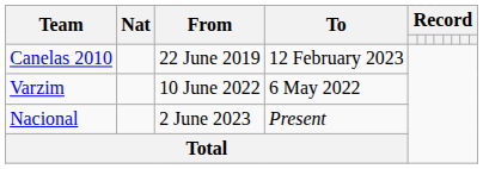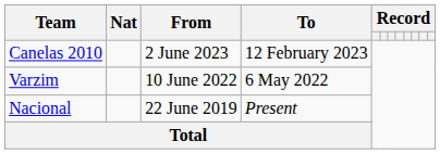Canelas 2010 | From: 22 June 2019 -> 2 June 2023
Nacional | From: 2 June 2023 -> 22 June 2019
